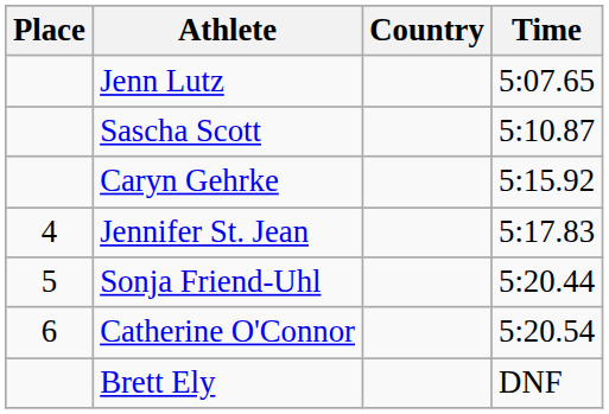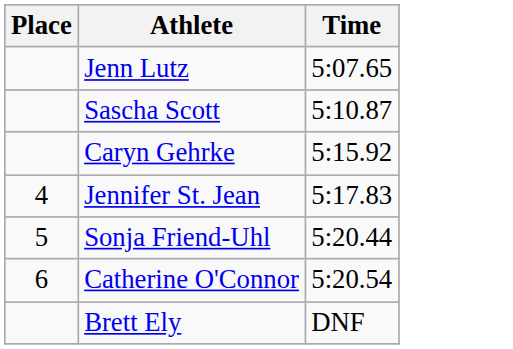- column: Country
